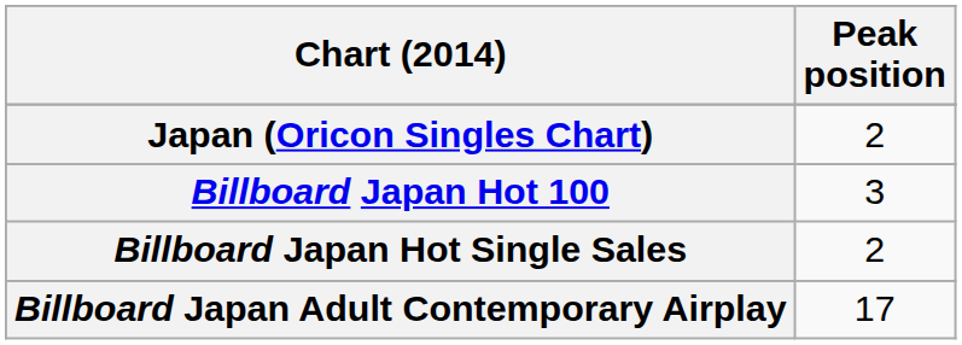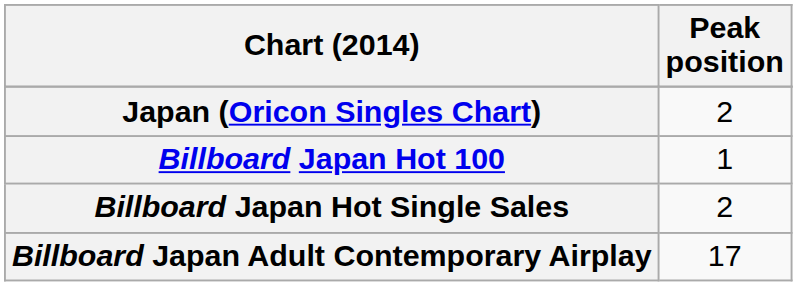Billboard Japan Hot 100 | Peak position: 3 -> 1
